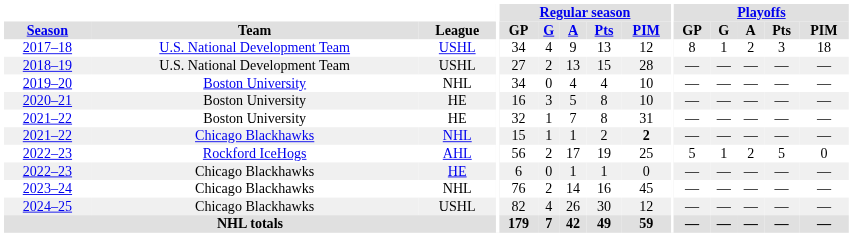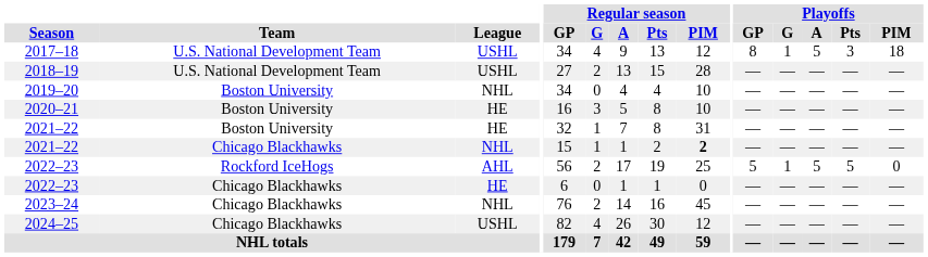2017–18 | Playoffs / A: 2 -> 5
2022–23 / Rockford IceHogs | Playoffs / A: 2 -> 5
